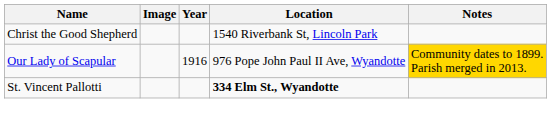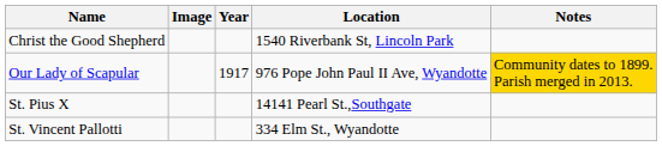Our Lady of Scapular | Year: 1916 -> 1917
+ row: St. Pius X | 14141 Pearl St.,Southgate
St. Vincent Pallotti | Location: bold -> normal
